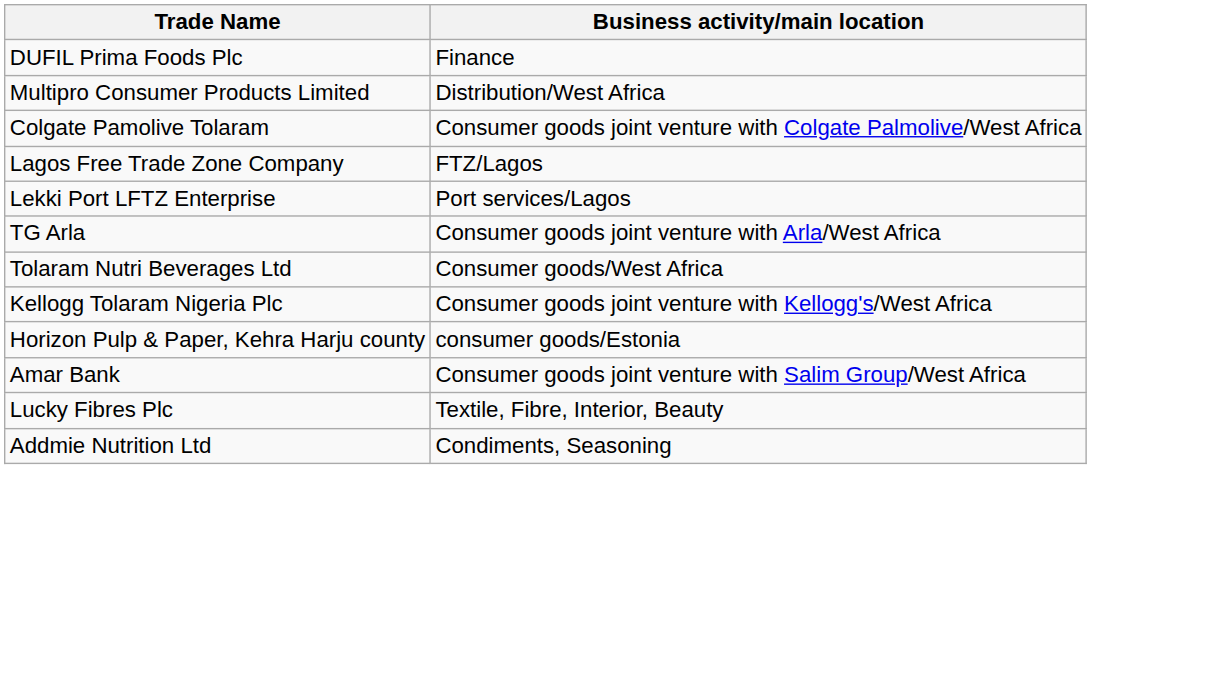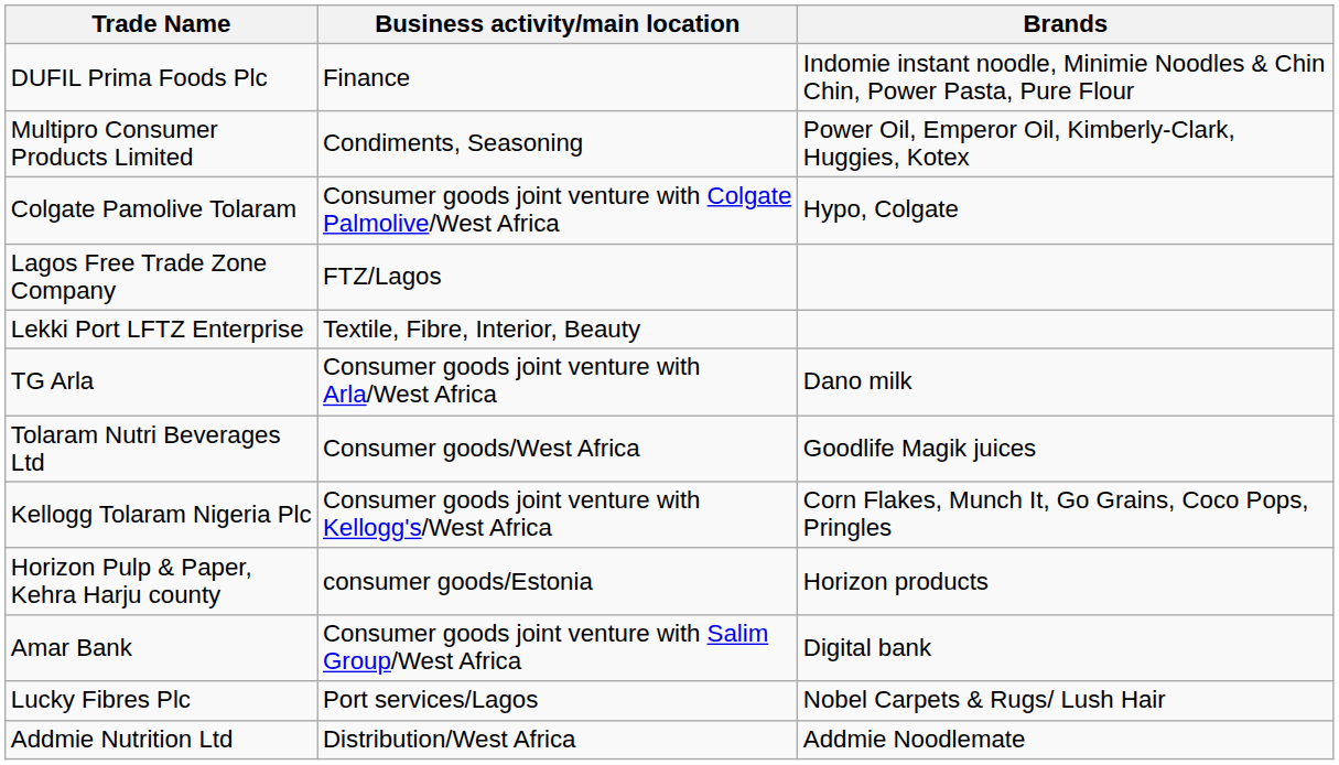+ column: Brands | Indomie instant noodle, Minimie Noodles & Chin Chin, Power Pasta, Pure Flour | Power Oil, Emperor Oil, Kimberly-Clark, Huggies, Kotex | Hypo, Colgate | Dano milk | Goodlife Magik juices | Corn Flakes, Munch It, Go Grains, Coco Pops, Pringles | Horizon products | Digital bank | Nobel Carpets & Rugs/ Lush Hair | Addmie Noodlemate
Multipro Consumer Products Limited | Business activity/main location: Distribution/West Africa -> Condiments, Seasoning
Lekki Port LFTZ Enterprise | Business activity/main location: Port services/Lagos -> Textile, Fibre, Interior, Beauty
Lucky Fibres Plc | Business activity/main location: Textile, Fibre, Interior, Beauty -> Port services/Lagos
Addmie Nutrition Ltd | Business activity/main location: Condiments, Seasoning -> Distribution/West Africa
